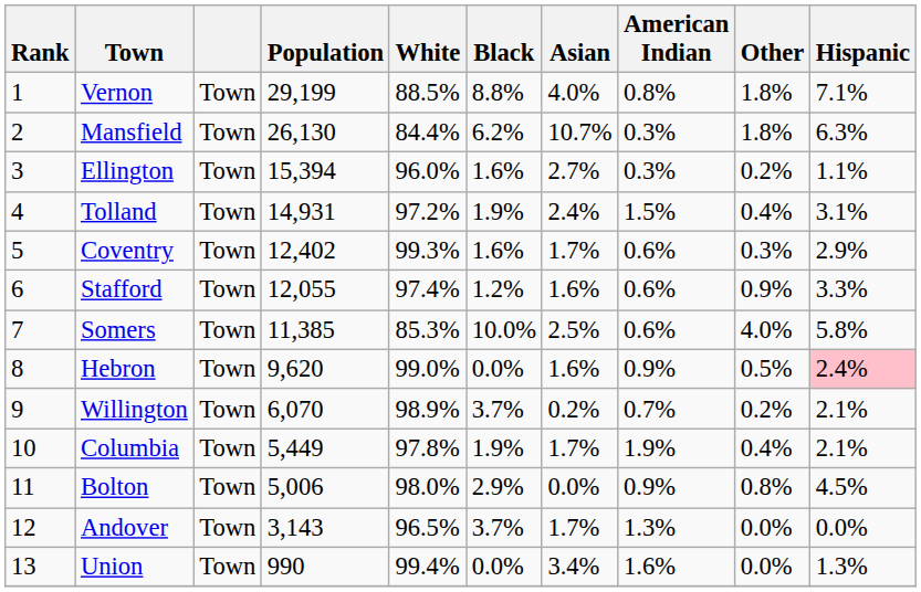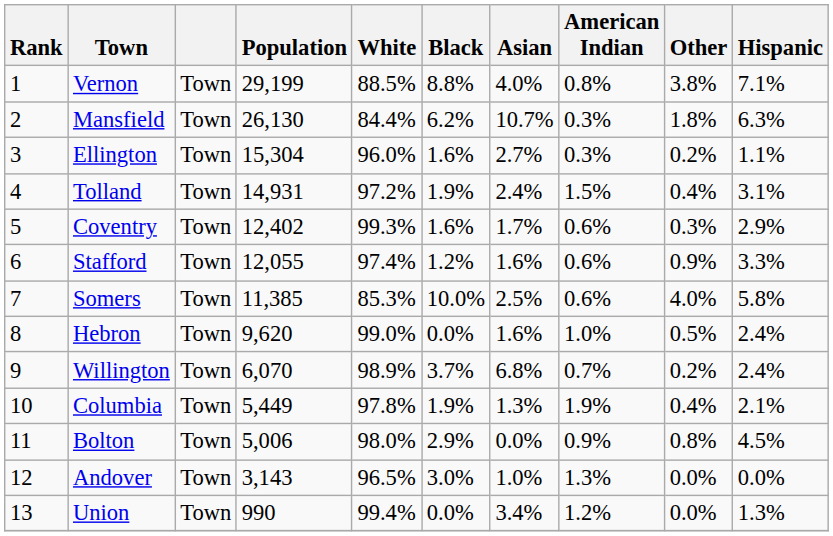Vernon | Other: 1.8% -> 3.8%
Ellington | Population: 15,394 -> 15,304
Hebron | American Indian: 0.9% -> 1.0%
Hebron | Hispanic: pink background -> no background
Willington | Asian: 0.2% -> 6.8%
Willington | Hispanic: 2.1% -> 2.4%
Columbia | Asian: 1.7% -> 1.3%
Andover | Black: 3.7% -> 3.0%
Andover | Asian: 1.7% -> 1.0%
Union | American Indian: 1.6% -> 1.2%
